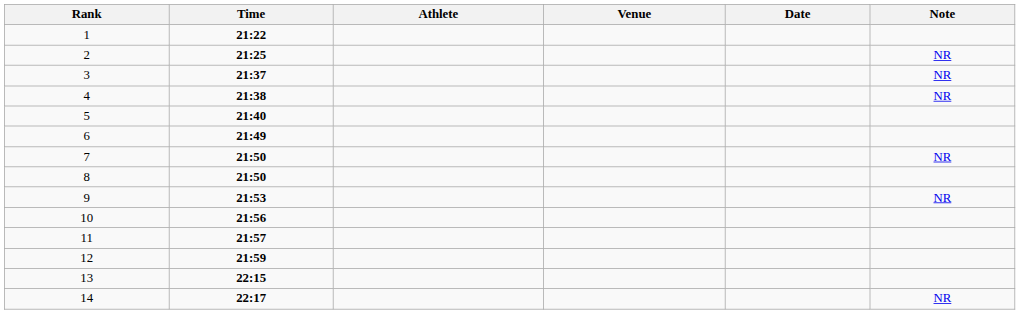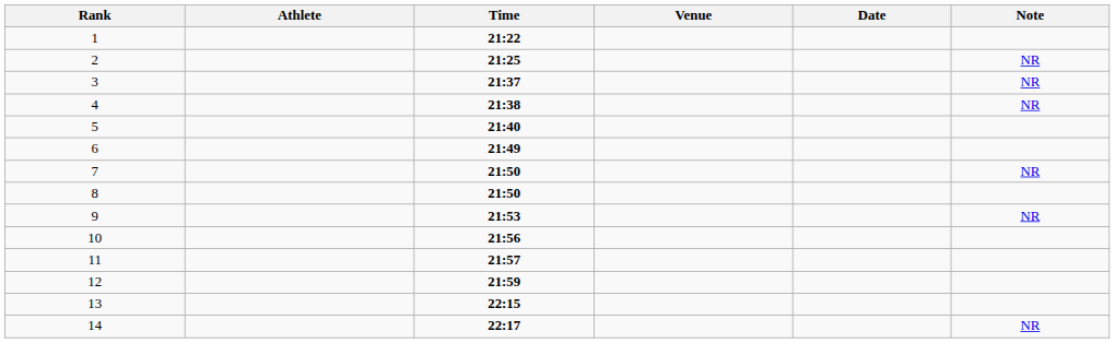columns swapped: Time <-> Athlete
